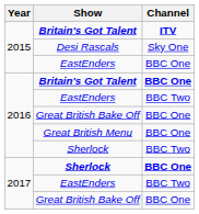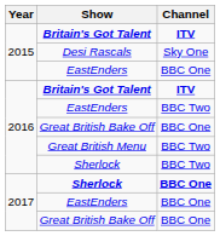2016 / Britain's Got Talent | Channel: BBC One -> ITV
Great British Menu | Channel: BBC One -> BBC Two
2017 / EastEnders | Channel: BBC Two -> BBC One
